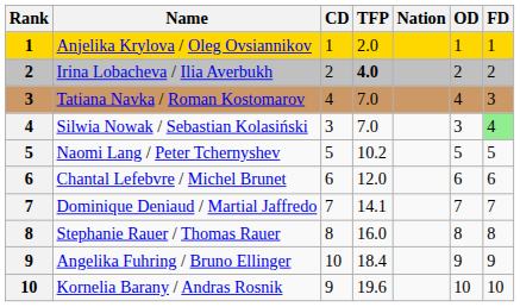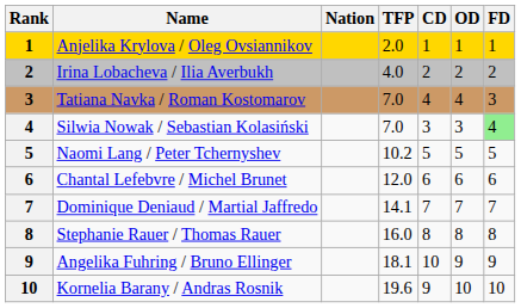columns swapped: Nation <-> CD
Irina Lobacheva / Ilia Averbukh | TFP: bold -> normal
Angelika Fuhring / Bruno Ellinger | TFP: 18.4 -> 18.1
